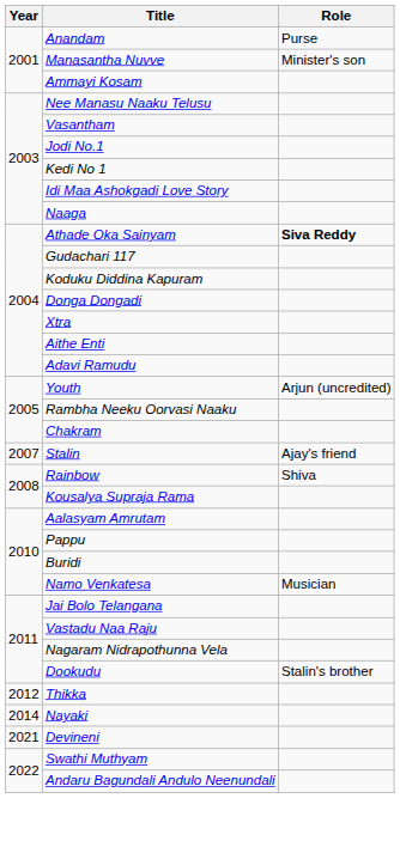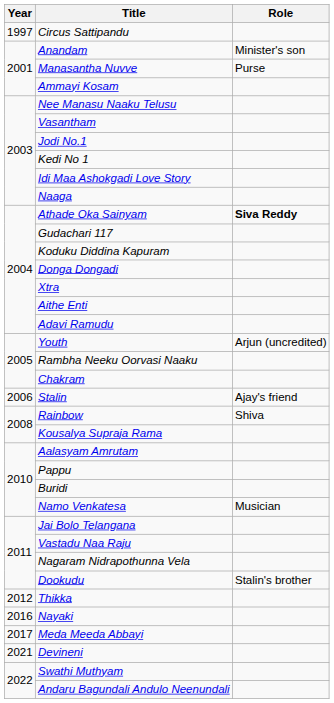+ row: 1997 | Circus Sattipandu
Anandam | Role: Purse -> Minister's son
Manasantha Nuvve | Role: Minister's son -> Purse
Stalin | Year: 2007 -> 2006
Nayaki | Year: 2014 -> 2016
+ row: 2017 | Meda Meeda Abbayi
